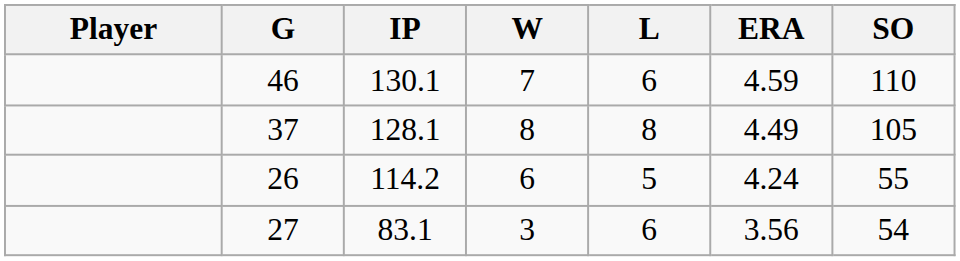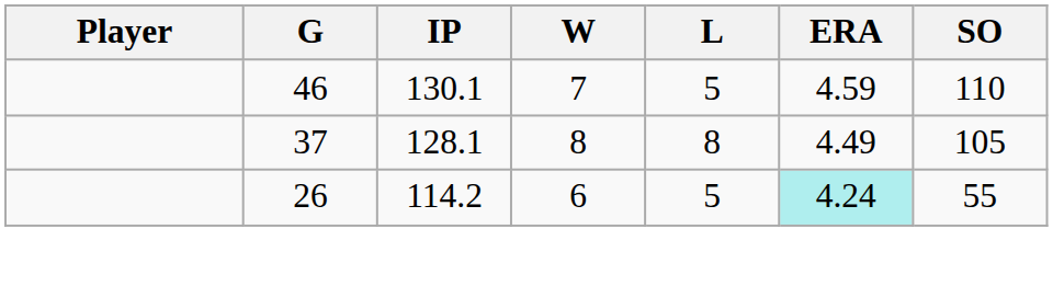46 | L: 6 -> 5
26 | ERA: no background -> paleturquoise background
- row: 27 | 83.1 | 3 | 6 | 3.56 | 54
